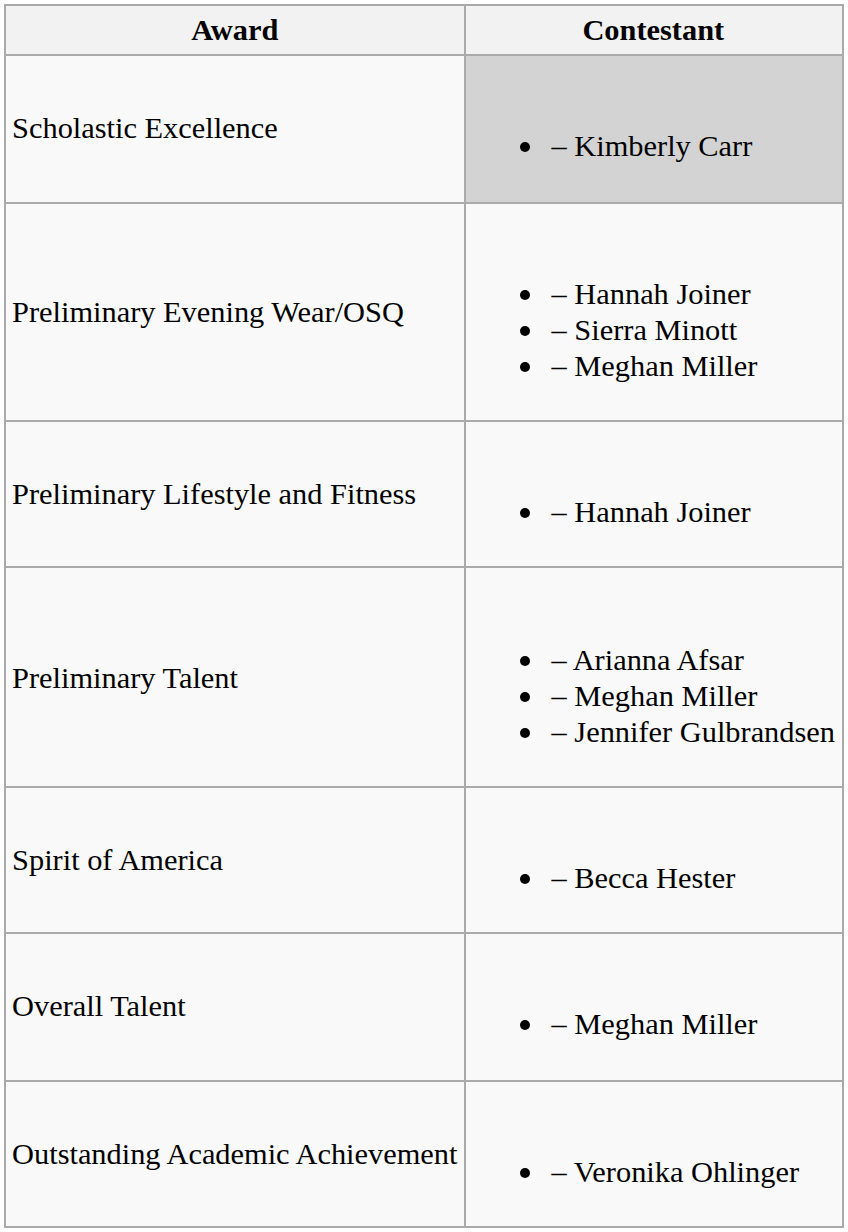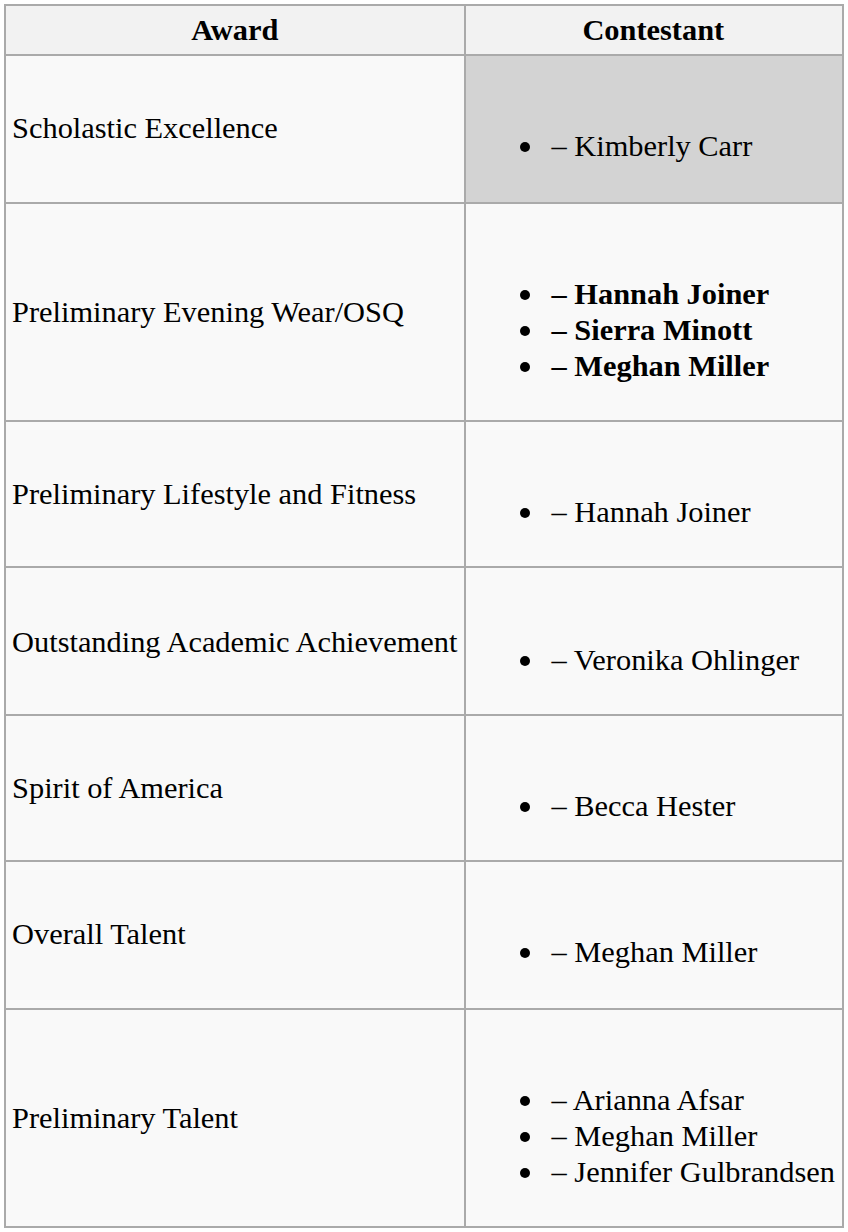Preliminary Evening Wear/OSQ | Contestant: normal -> bold
rows swapped: Preliminary Talent <-> Outstanding Academic Achievement
